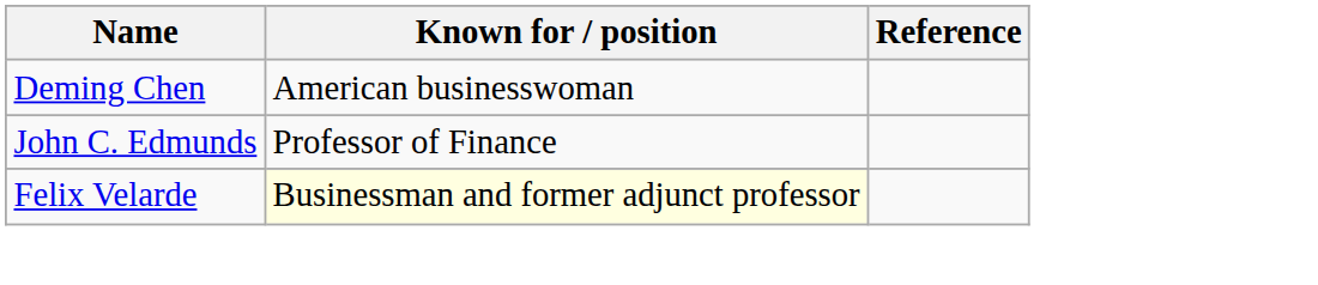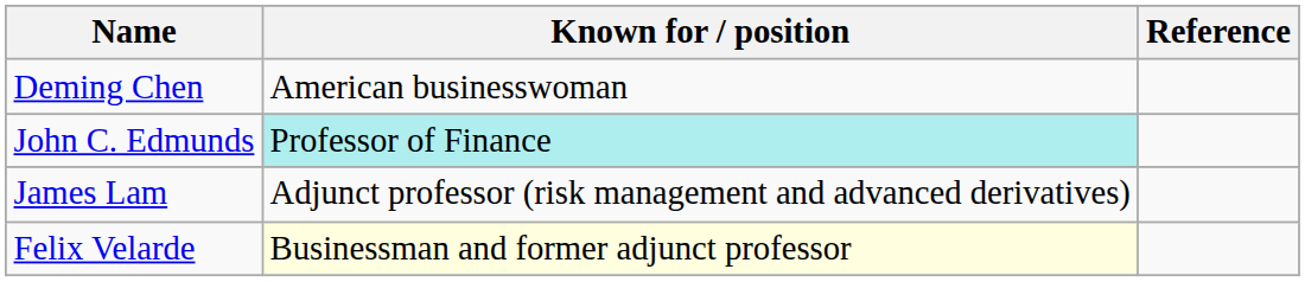John C. Edmunds | Known for / position: no background -> paleturquoise background
+ row: James Lam | Adjunct professor (risk management and advanced derivatives)
